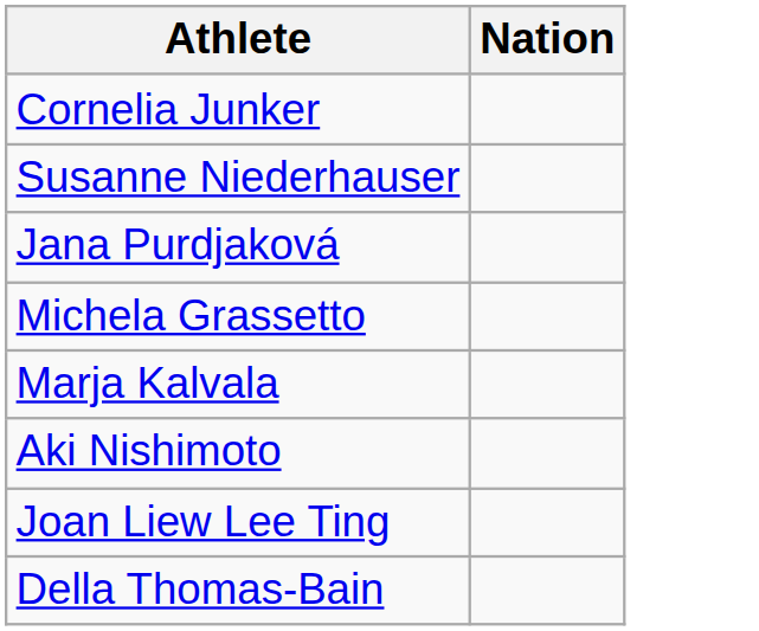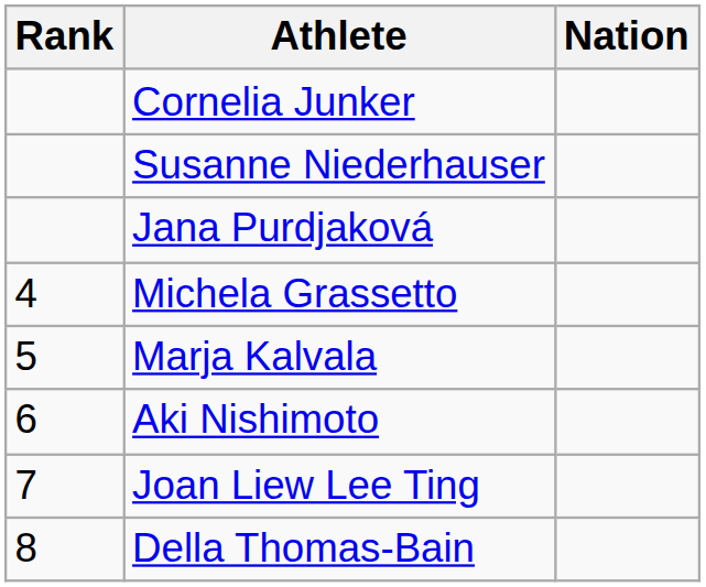+ column: Rank | 4 | 5 | 6 | 7 | 8
